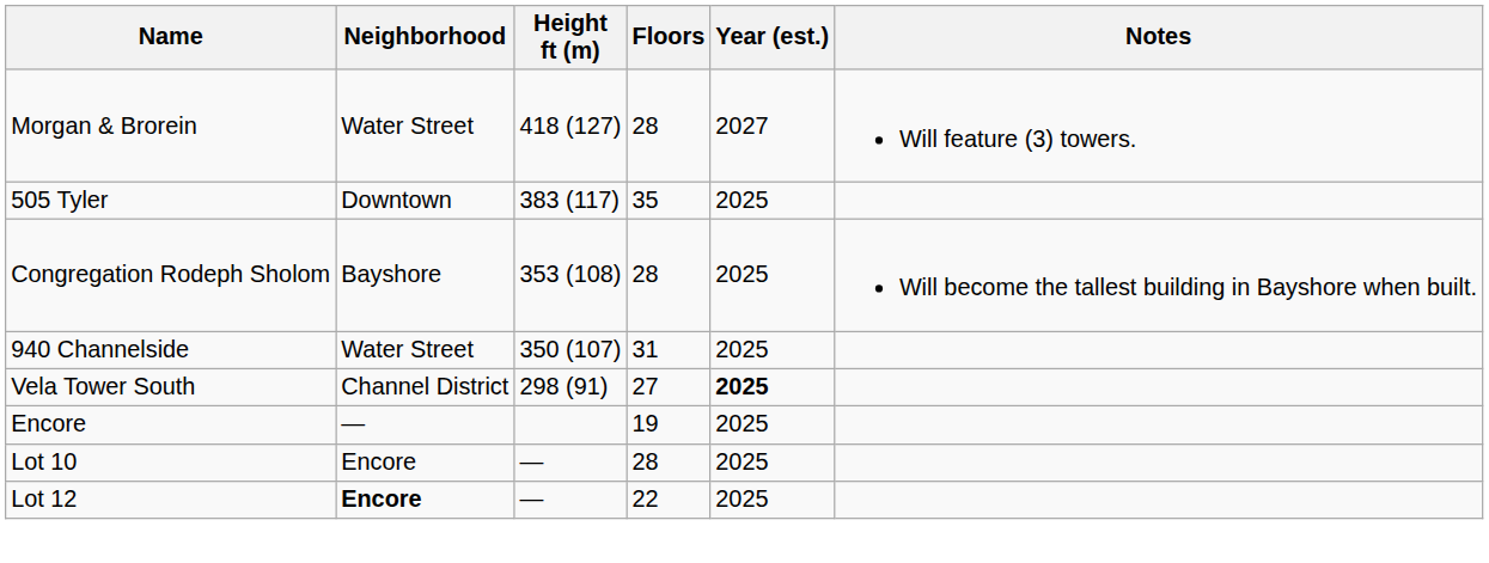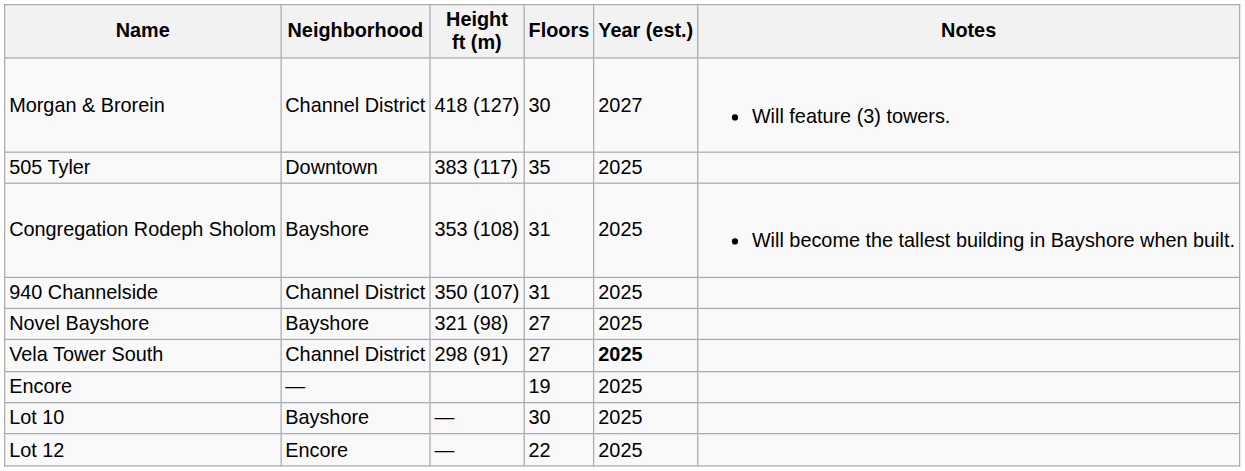Morgan & Brorein | Neighborhood: Water Street -> Channel District
Morgan & Brorein | Floors: 28 -> 30
Congregation Rodeph Sholom | Floors: 28 -> 31
940 Channelside | Neighborhood: Water Street -> Channel District
+ row: Novel Bayshore | Bayshore | 321 (98) | 27 | 2025
Lot 10 | Neighborhood: Encore -> Bayshore
Lot 10 | Floors: 28 -> 30
Lot 12 | Neighborhood: bold -> normal
